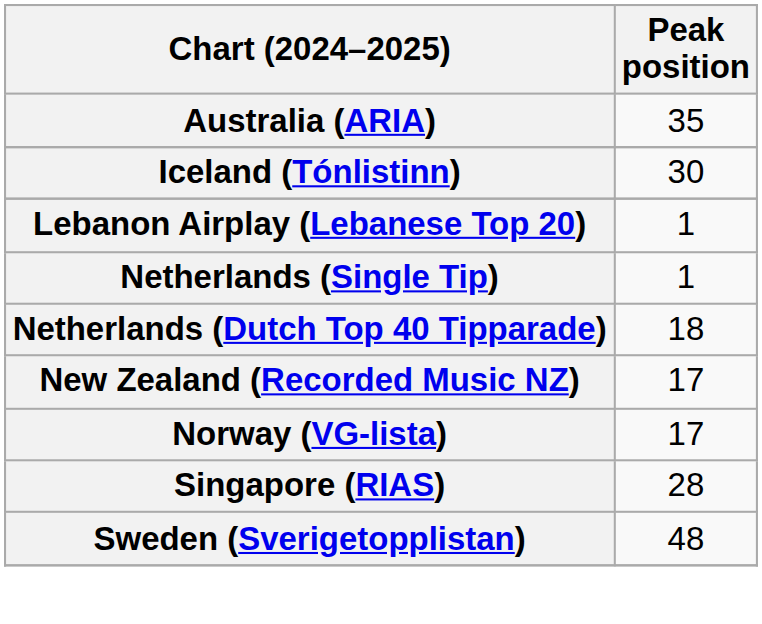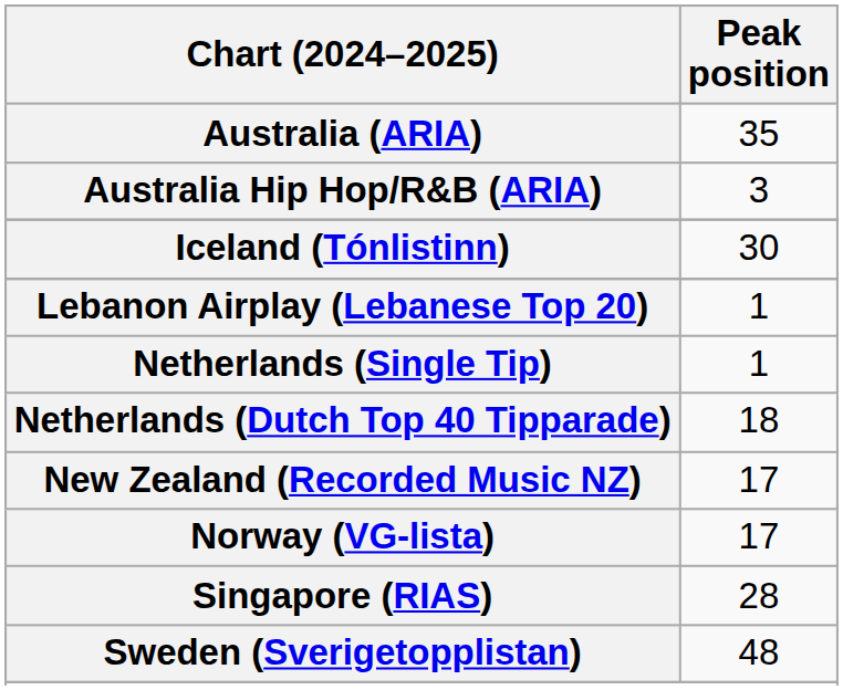+ row: Australia Hip Hop/R&B (ARIA) | 3
